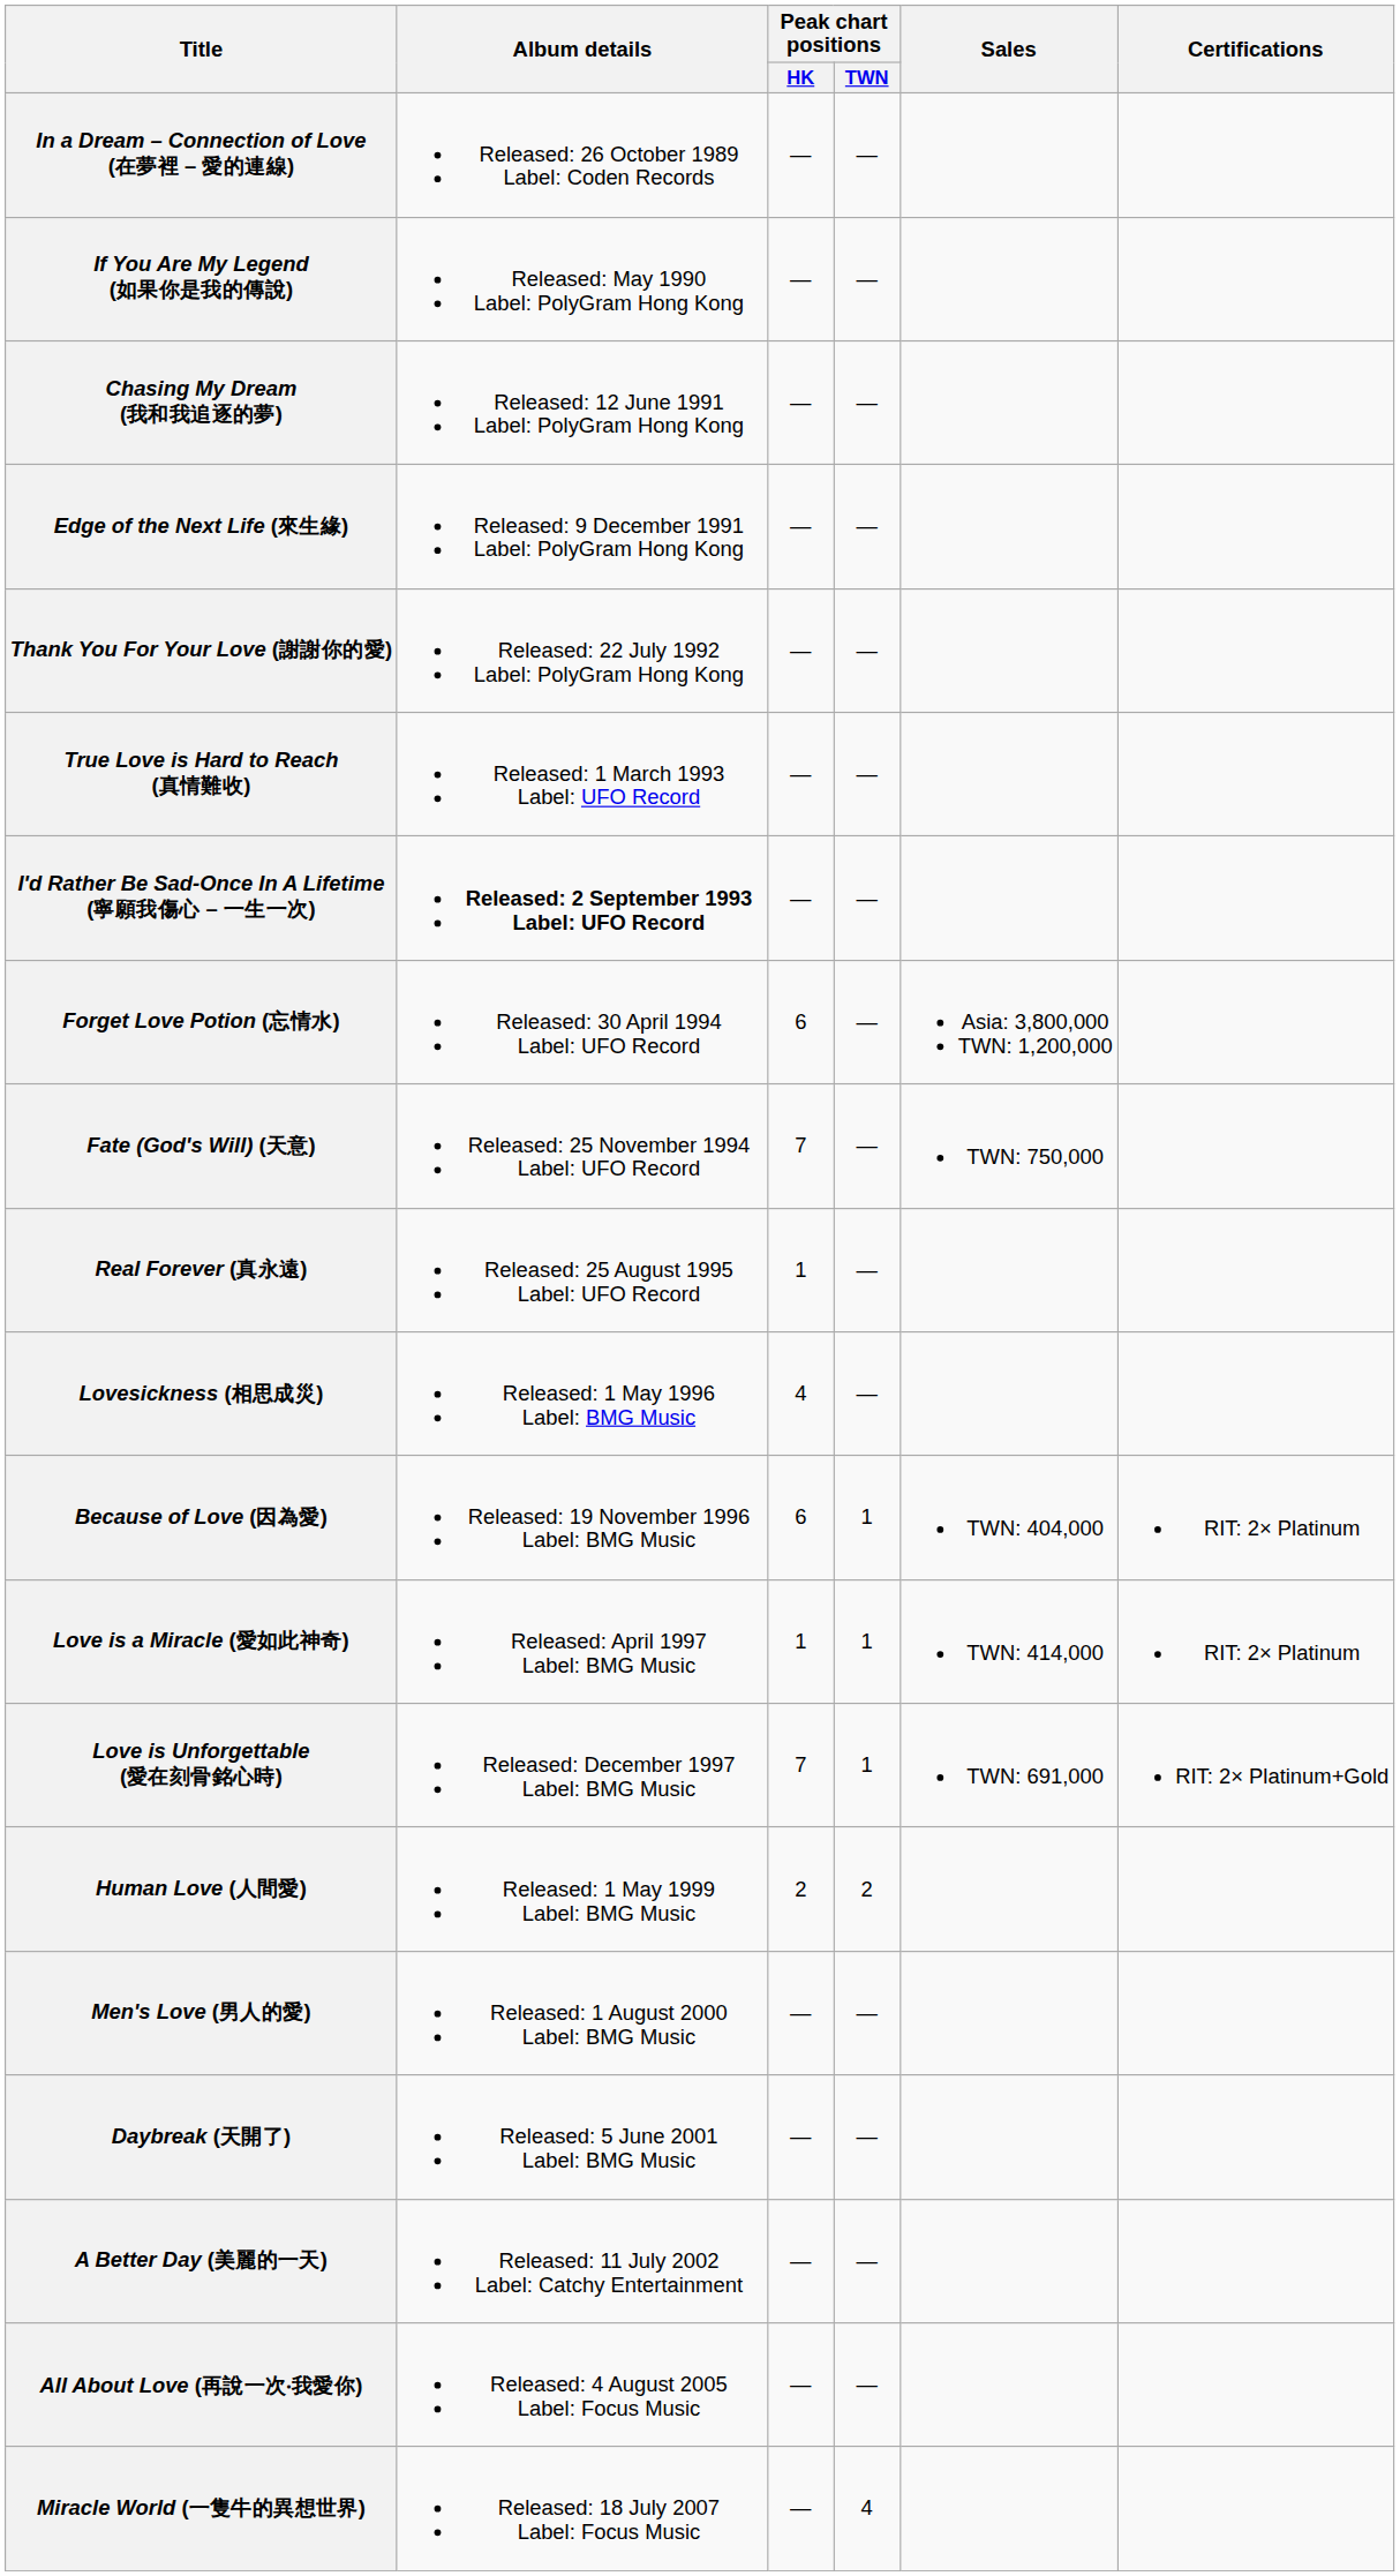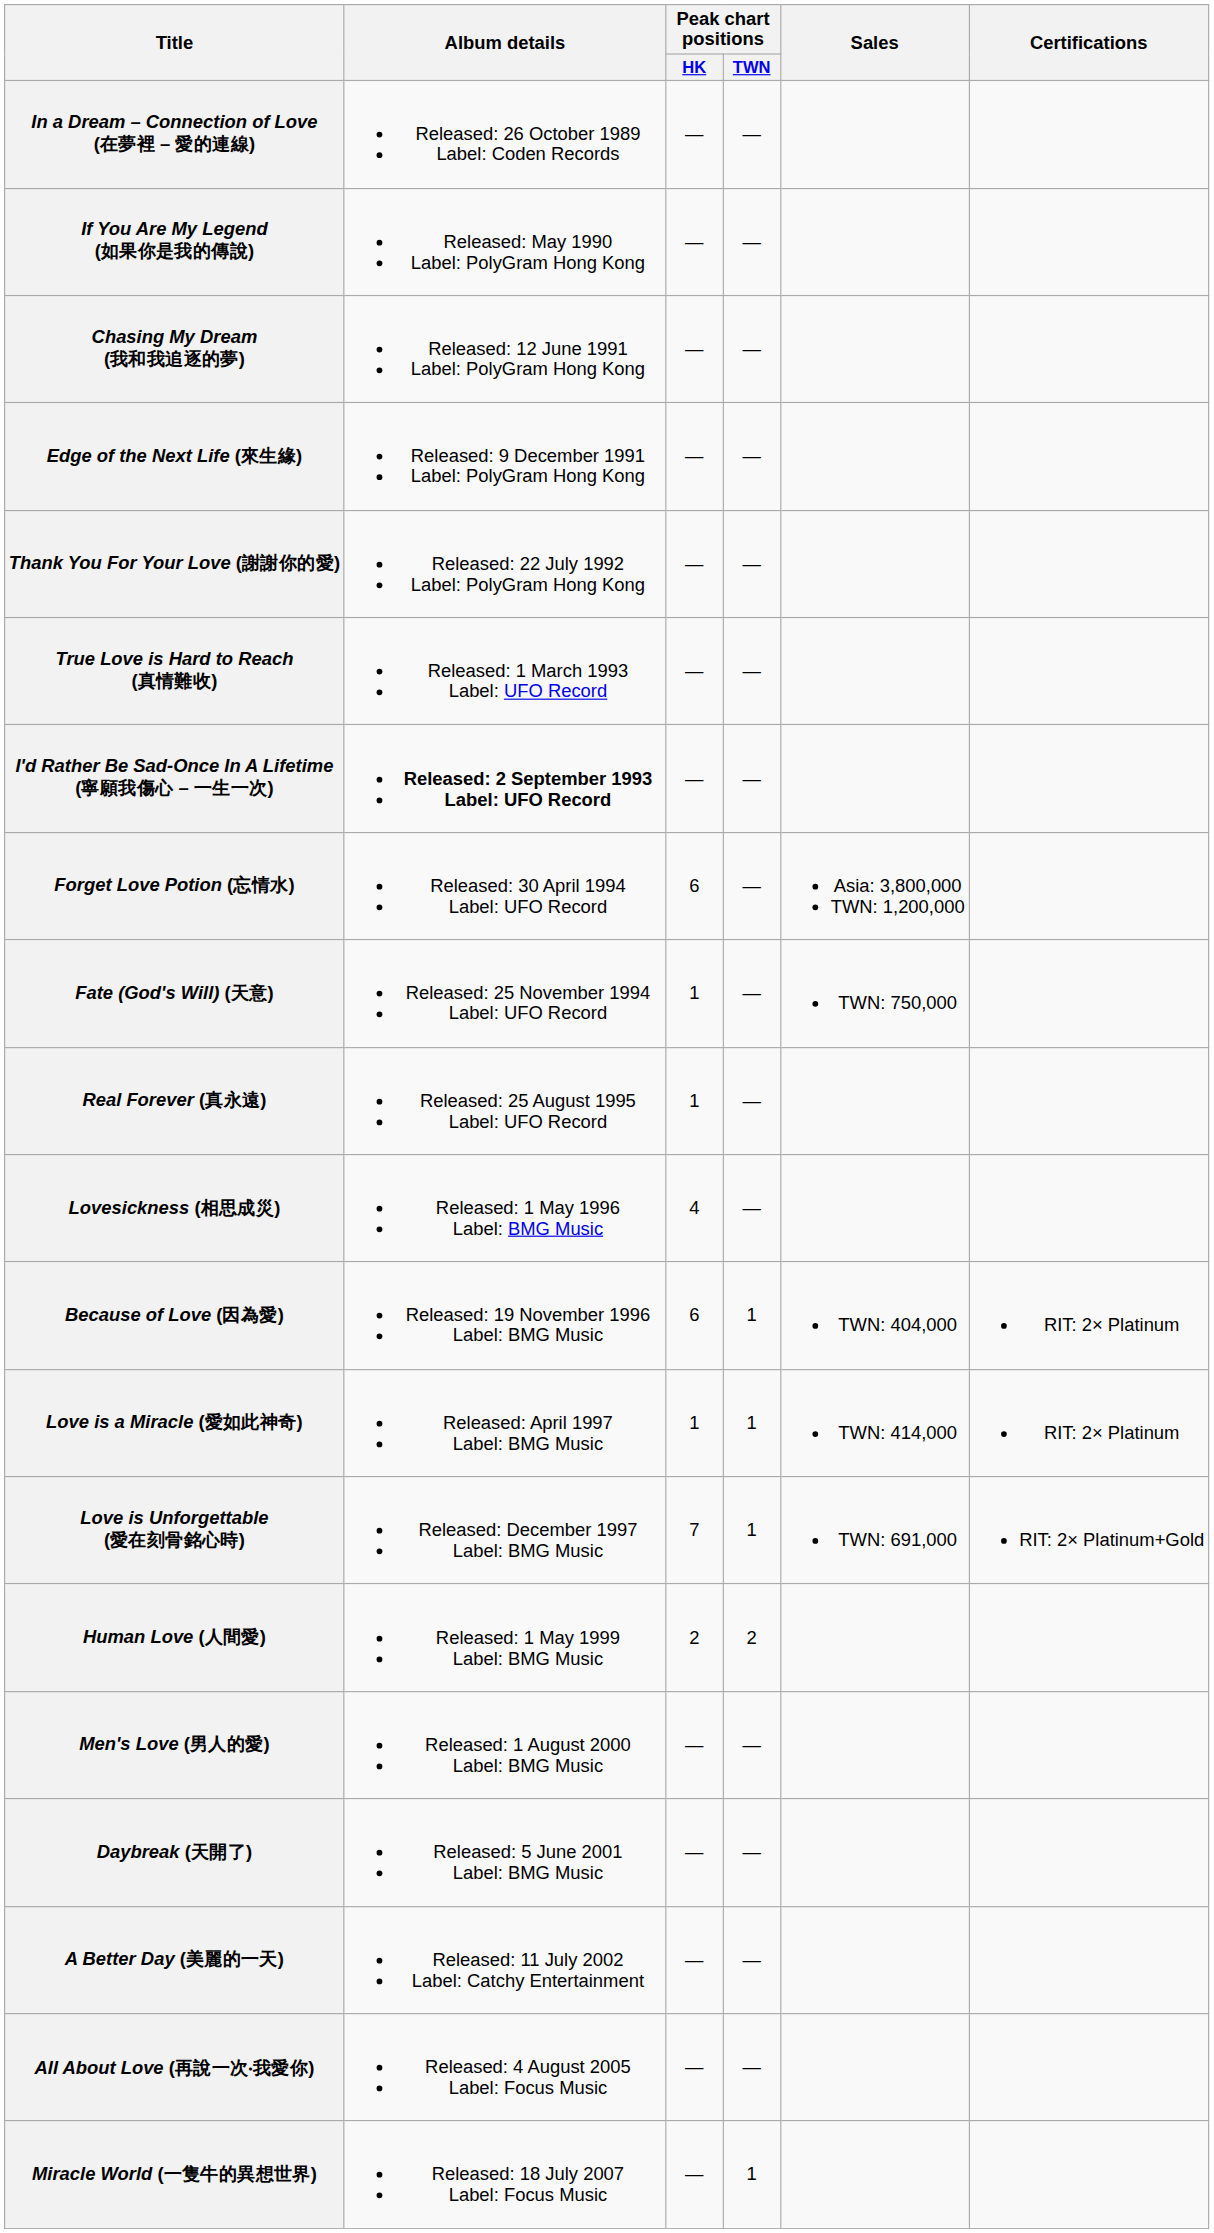Fate (God's Will) (天意) | Peak chart positions / HK: 7 -> 1
Miracle World (一隻牛的異想世界) | Peak chart positions / TWN: 4 -> 1
